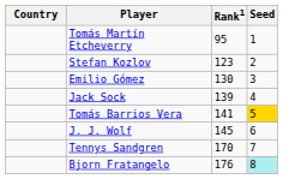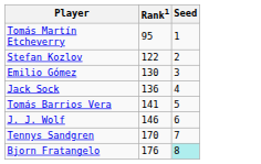- column: Country
Stefan Kozlov | Rank1: 123 -> 122
Jack Sock | Rank1: 139 -> 136
Tomás Barrios Vera | Seed: gold background -> no background
J. J. Wolf | Rank1: 145 -> 146
